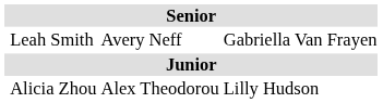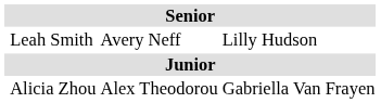Leah Smith | column 4: Gabriella Van Frayen -> Lilly Hudson
Alicia Zhou | column 4: Lilly Hudson -> Gabriella Van Frayen
